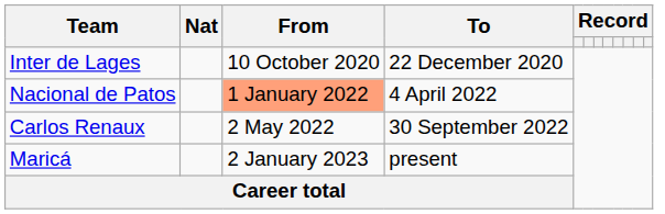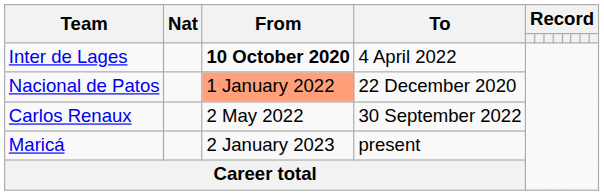Inter de Lages | From: normal -> bold
Inter de Lages | To: 22 December 2020 -> 4 April 2022
Nacional de Patos | To: 4 April 2022 -> 22 December 2020
